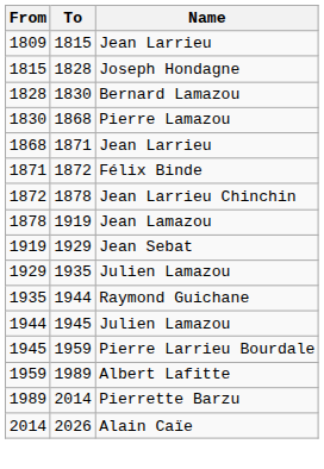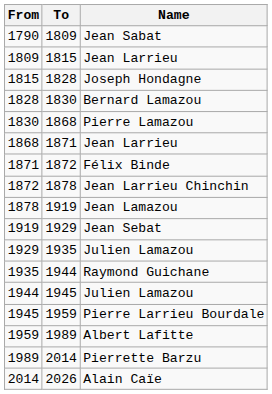+ row: 1790 | 1809 | Jean Sabat
